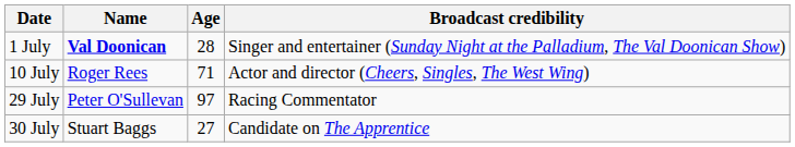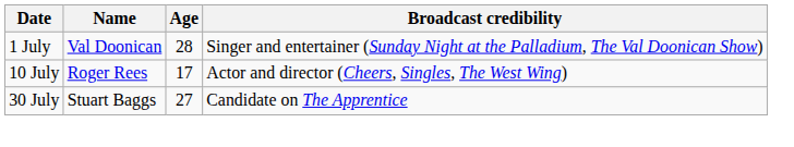1 July | Name: bold -> normal
10 July | Age: 71 -> 17
- row: 29 July | Peter O'Sullevan | 97 | Racing Commentator
